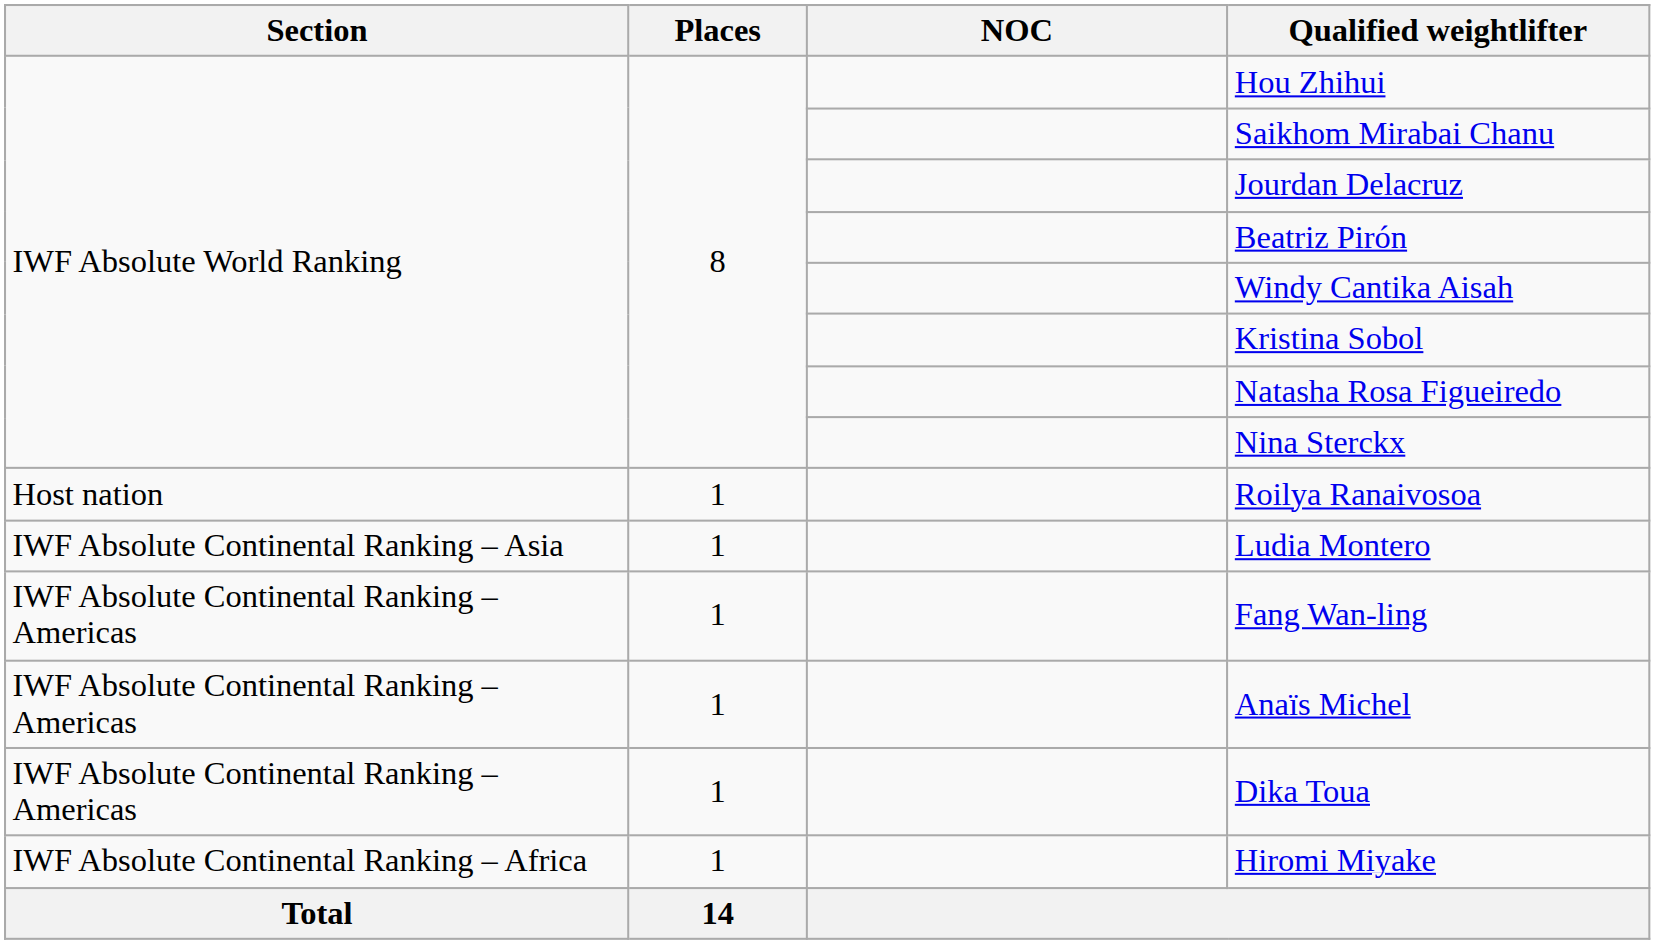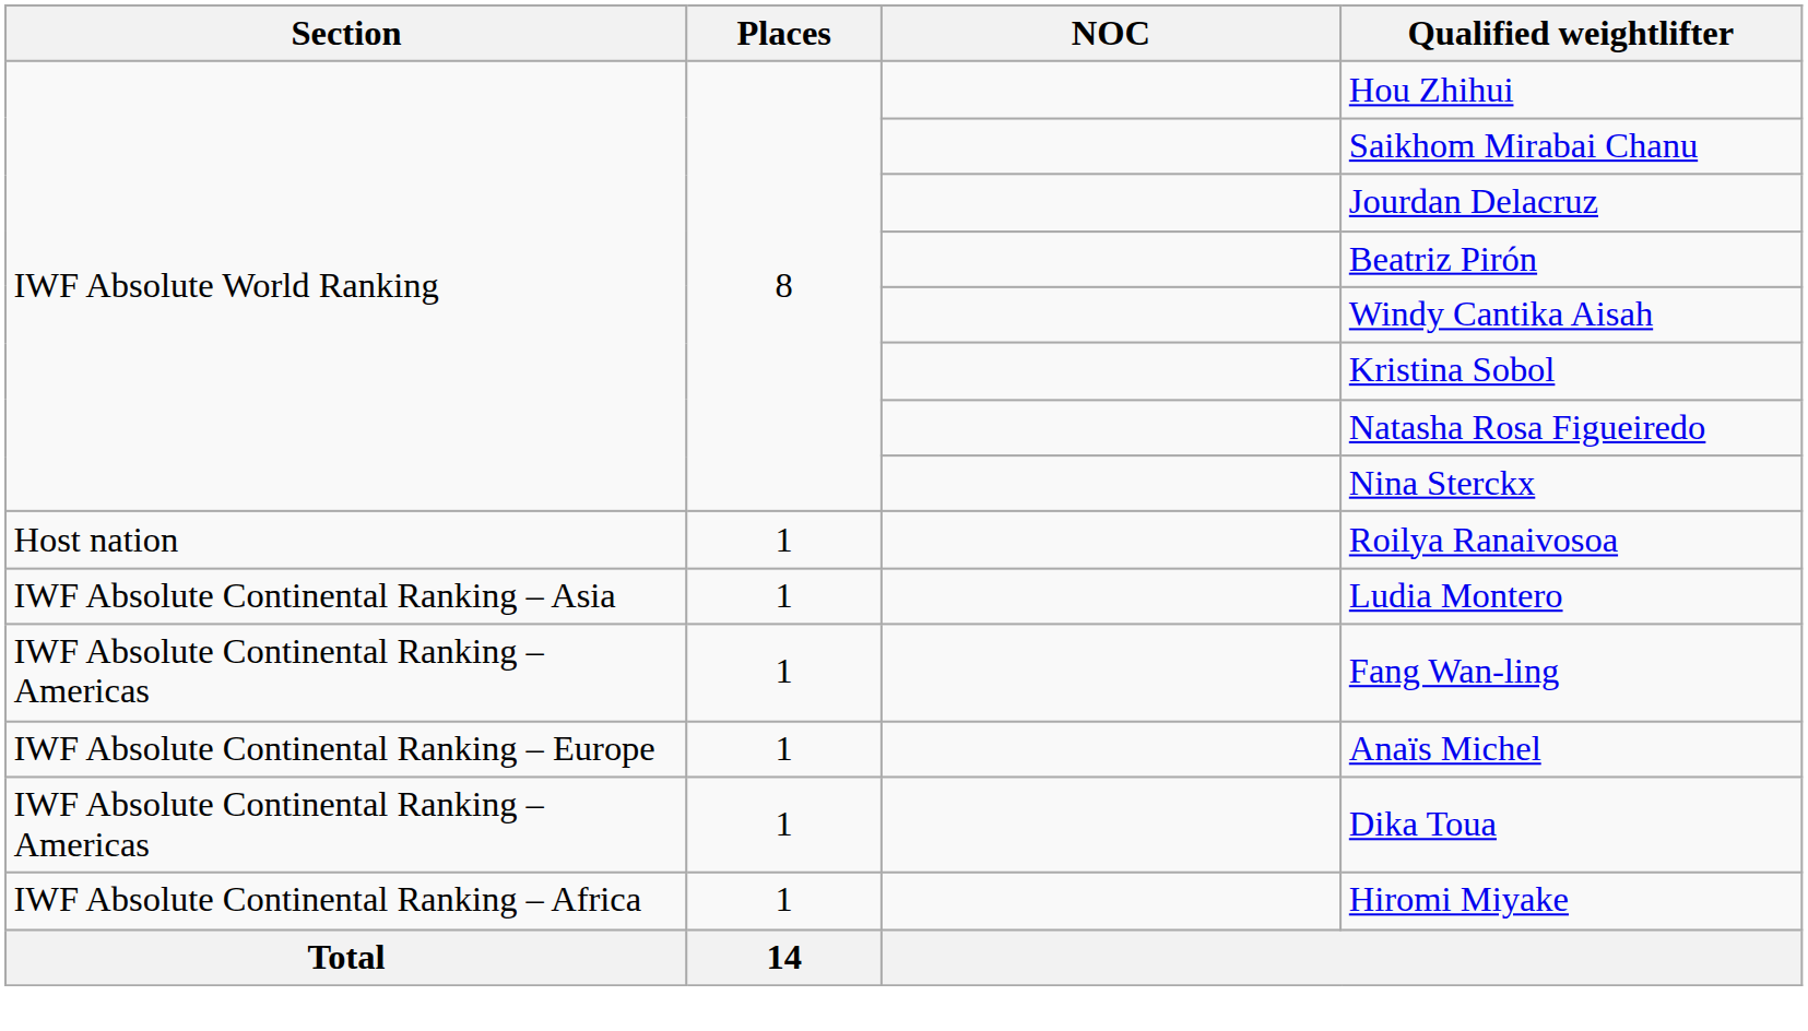Anaïs Michel | Section: IWF Absolute Continental Ranking – Americas -> IWF Absolute Continental Ranking – Europe
